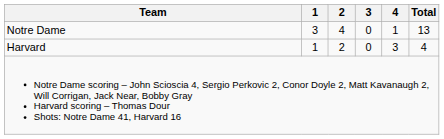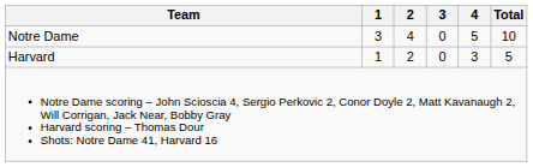Notre Dame | 4: 1 -> 5
Notre Dame | Total: 13 -> 10
Harvard | Total: 4 -> 5
